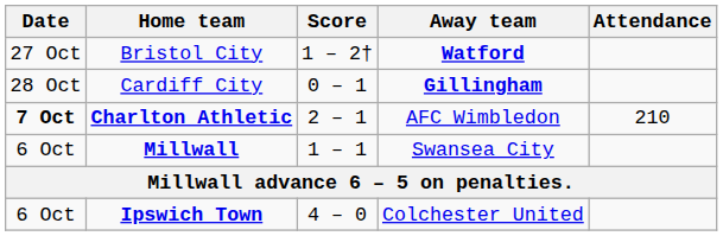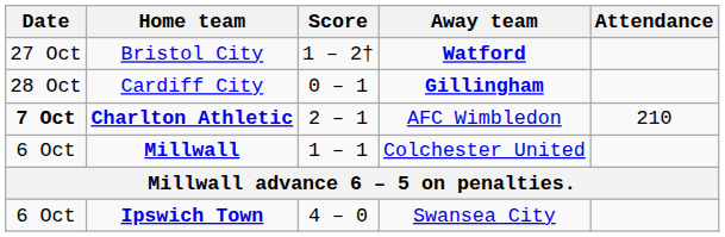Millwall | Away team: Swansea City -> Colchester United
Ipswich Town | Away team: Colchester United -> Swansea City
